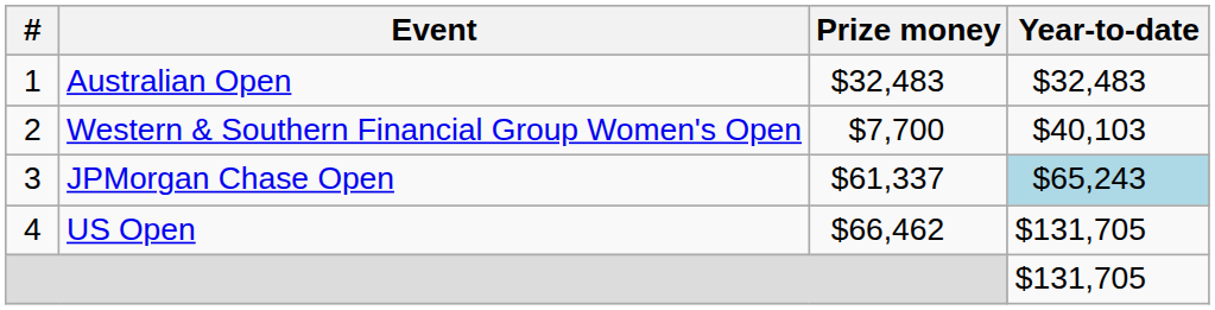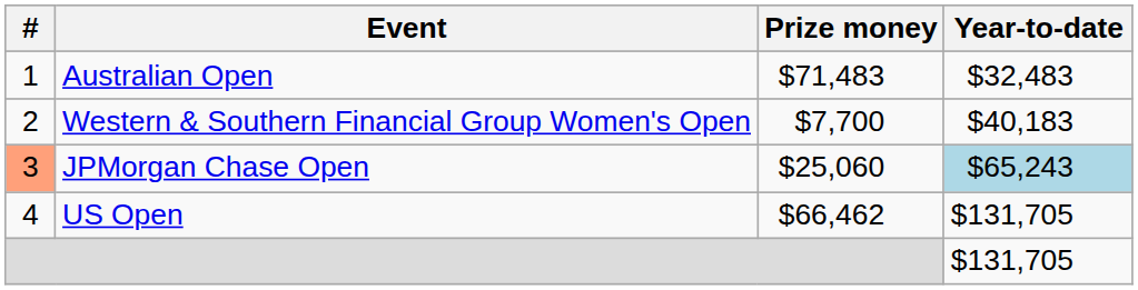Australian Open | Prize money: $32,483 -> $71,483
Western & Southern Financial Group Women's Open | Year-to-date: $40,103 -> $40,183
JPMorgan Chase Open | #: no background -> lightsalmon background
JPMorgan Chase Open | Prize money: $61,337 -> $25,060
